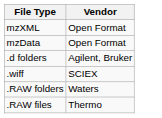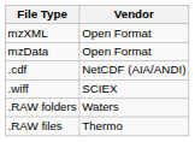+ row: .cdf | NetCDF (AIA/ANDI)
- row: .d folders | Agilent, Bruker
